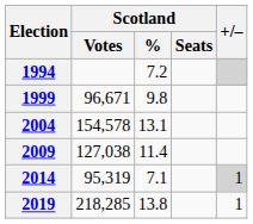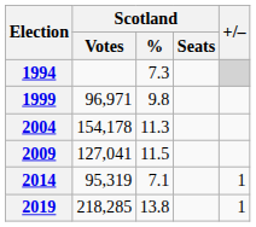1994 | Scotland / %: 7.2 -> 7.3
1999 | Scotland / Votes: 96,671 -> 96,971
2004 | Scotland / Votes: 154,578 -> 154,178
2004 | Scotland / %: 13.1 -> 11.3
2009 | Scotland / Votes: 127,038 -> 127,041
2009 | Scotland / %: 11.4 -> 11.5
2014 | +/–: lightgrey background -> no background
